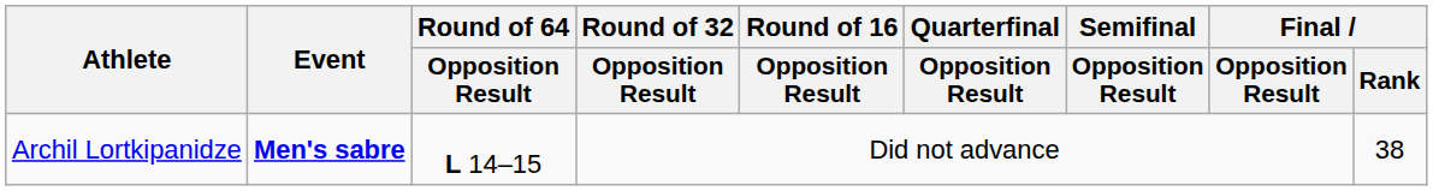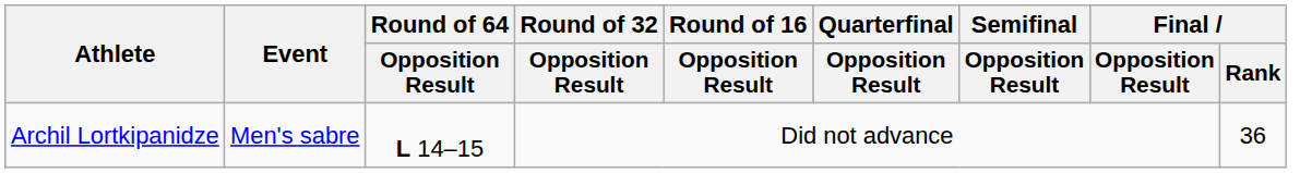Archil Lortkipanidze | Event: bold -> normal
Archil Lortkipanidze | Final / Rank: 38 -> 36
